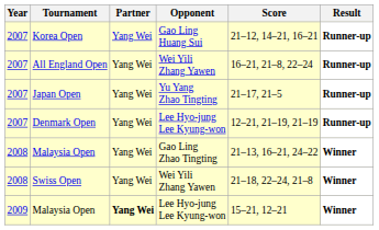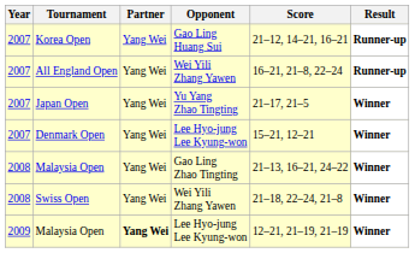Japan Open | Result: Runner-up -> Winner
Denmark Open | Score: 12–21, 21–19, 21–19 -> 15–21, 12–21
Denmark Open | Result: Runner-up -> Winner
Malaysia Open / Lee Hyo-jung Lee Kyung-won | Score: 15–21, 12–21 -> 12–21, 21–19, 21–19
